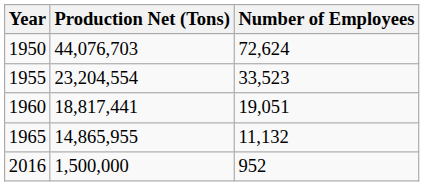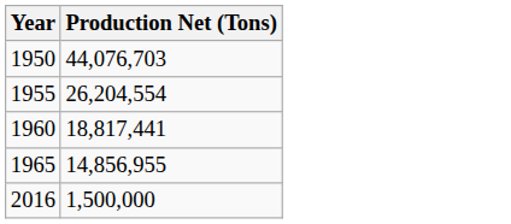- column: Number of Employees | 72,624 | 33,523 | 19,051 | 11,132 | 952
1955 | Production Net (Tons): 23,204,554 -> 26,204,554
1965 | Production Net (Tons): 14,865,955 -> 14,856,955
